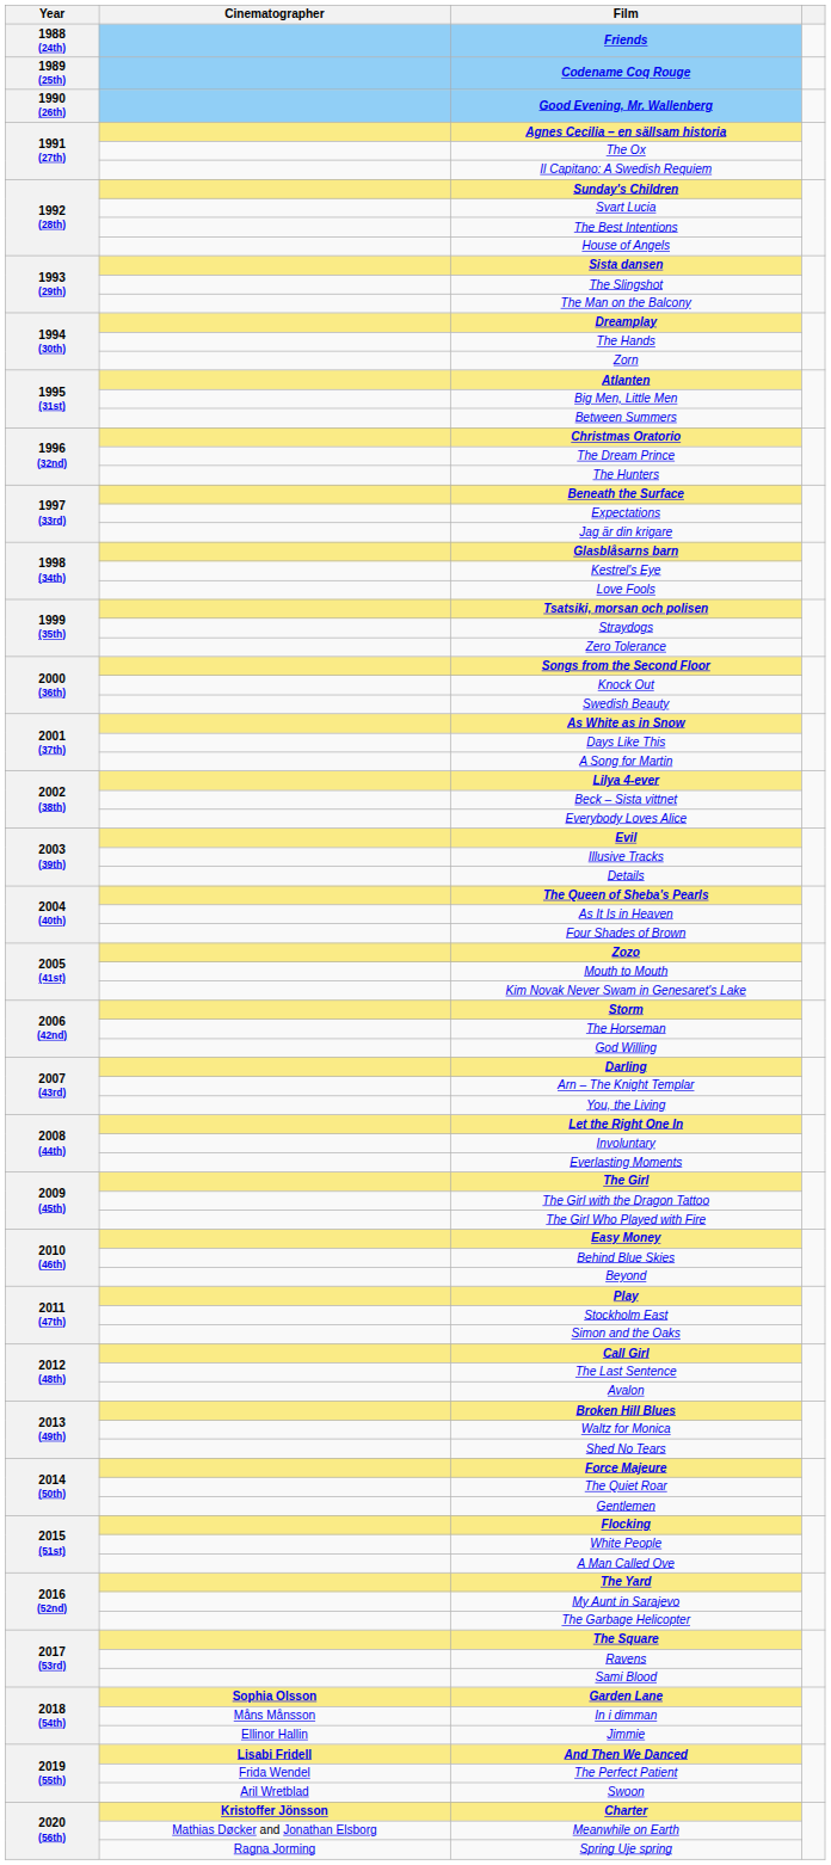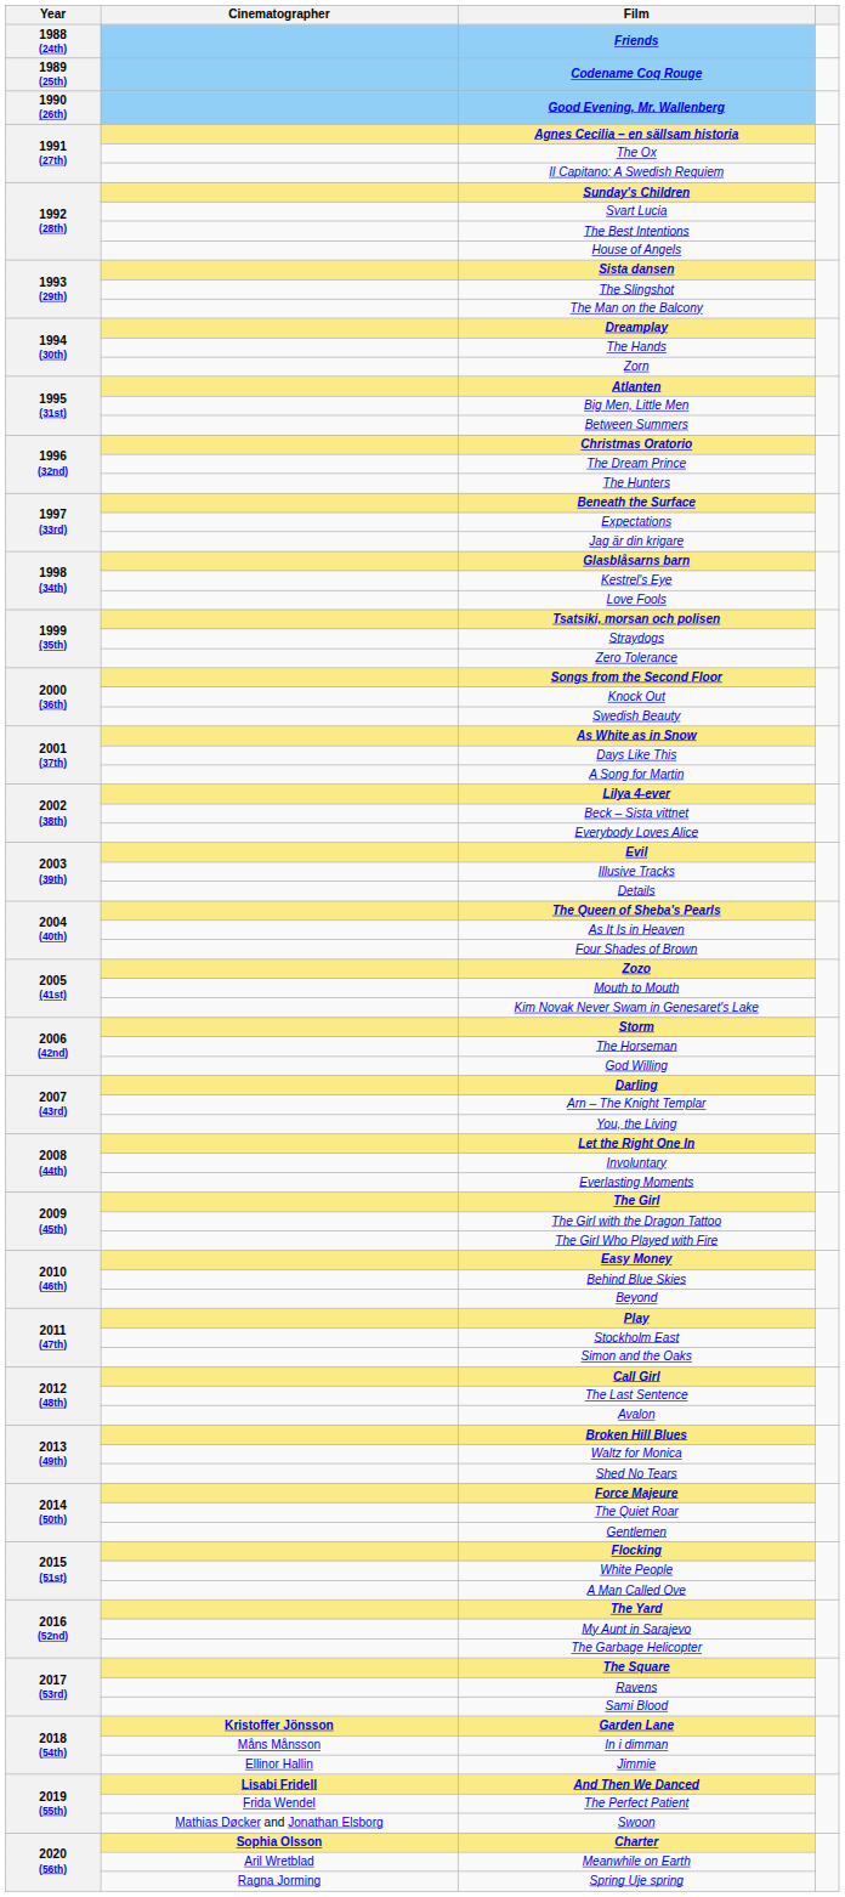Garden Lane | Cinematographer: Sophia Olsson -> Kristoffer Jönsson
Swoon | Cinematographer: Aril Wretblad -> Mathias Døcker and Jonathan Elsborg
Charter | Cinematographer: Kristoffer Jönsson -> Sophia Olsson
Meanwhile on Earth | Cinematographer: Mathias Døcker and Jonathan Elsborg -> Aril Wretblad
